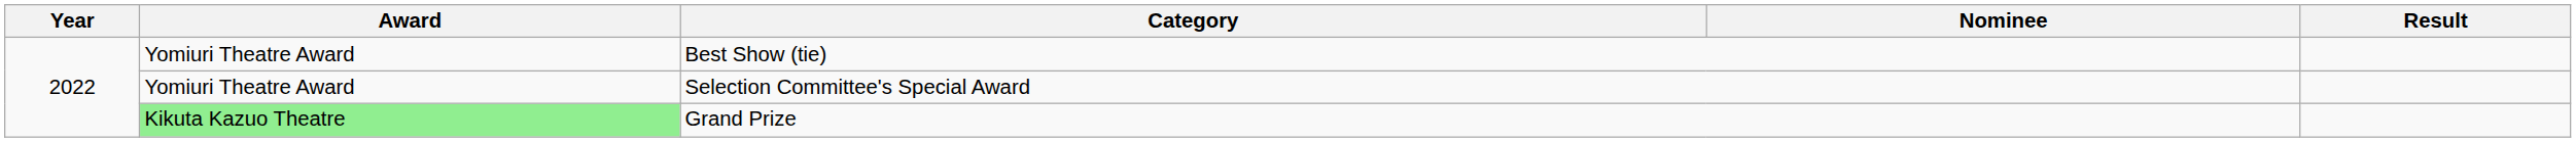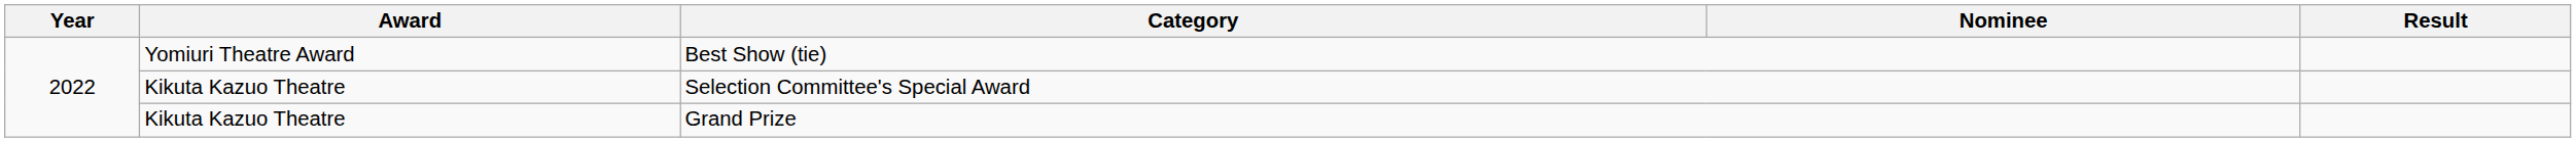Selection Committee's Special Award | Award: Yomiuri Theatre Award -> Kikuta Kazuo Theatre
Grand Prize | Award: lightgreen background -> no background
